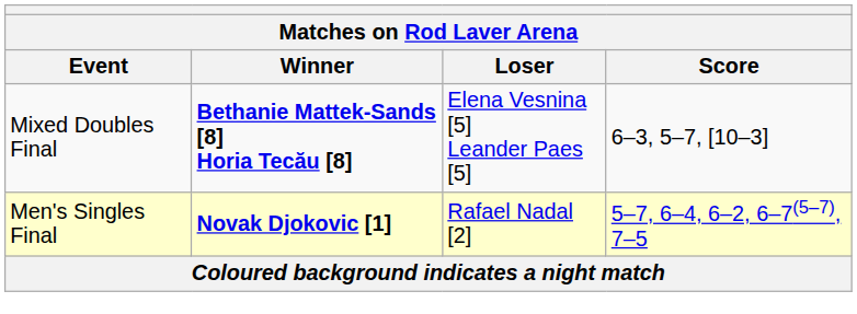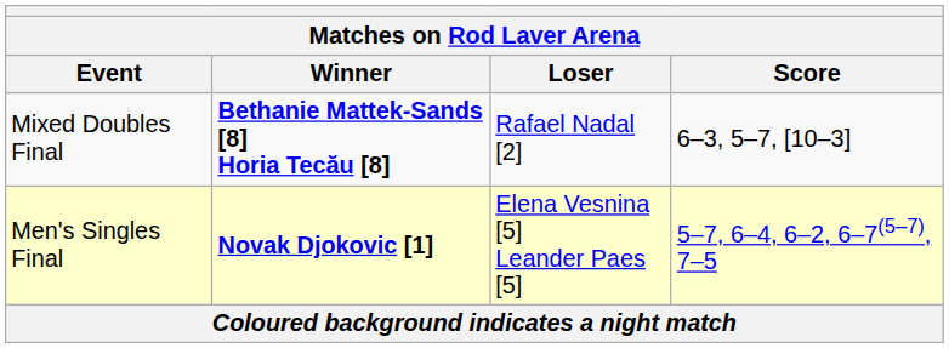Mixed Doubles Final | Loser: Elena Vesnina [5] Leander Paes [5] -> Rafael Nadal [2]
Men's Singles Final | Loser: Rafael Nadal [2] -> Elena Vesnina [5] Leander Paes [5]
